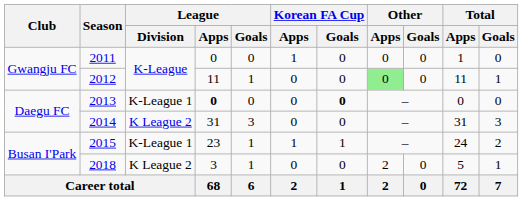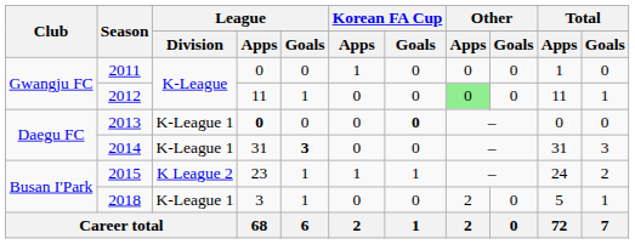2014 | League / Division: K League 2 -> K-League 1
2014 | League / Goals: normal -> bold
2015 | League / Division: K-League 1 -> K League 2
2018 | League / Division: K League 2 -> K-League 1
